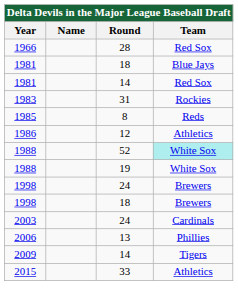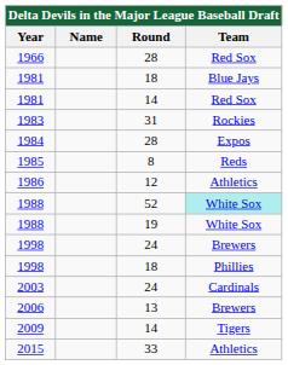+ row: 1984 | 28 | Expos
1998 / 18 | Team: Brewers -> Phillies
2006 | Team: Phillies -> Brewers
